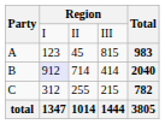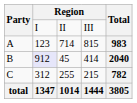A | column 3: 45 -> 714
B | column 3: 714 -> 45
